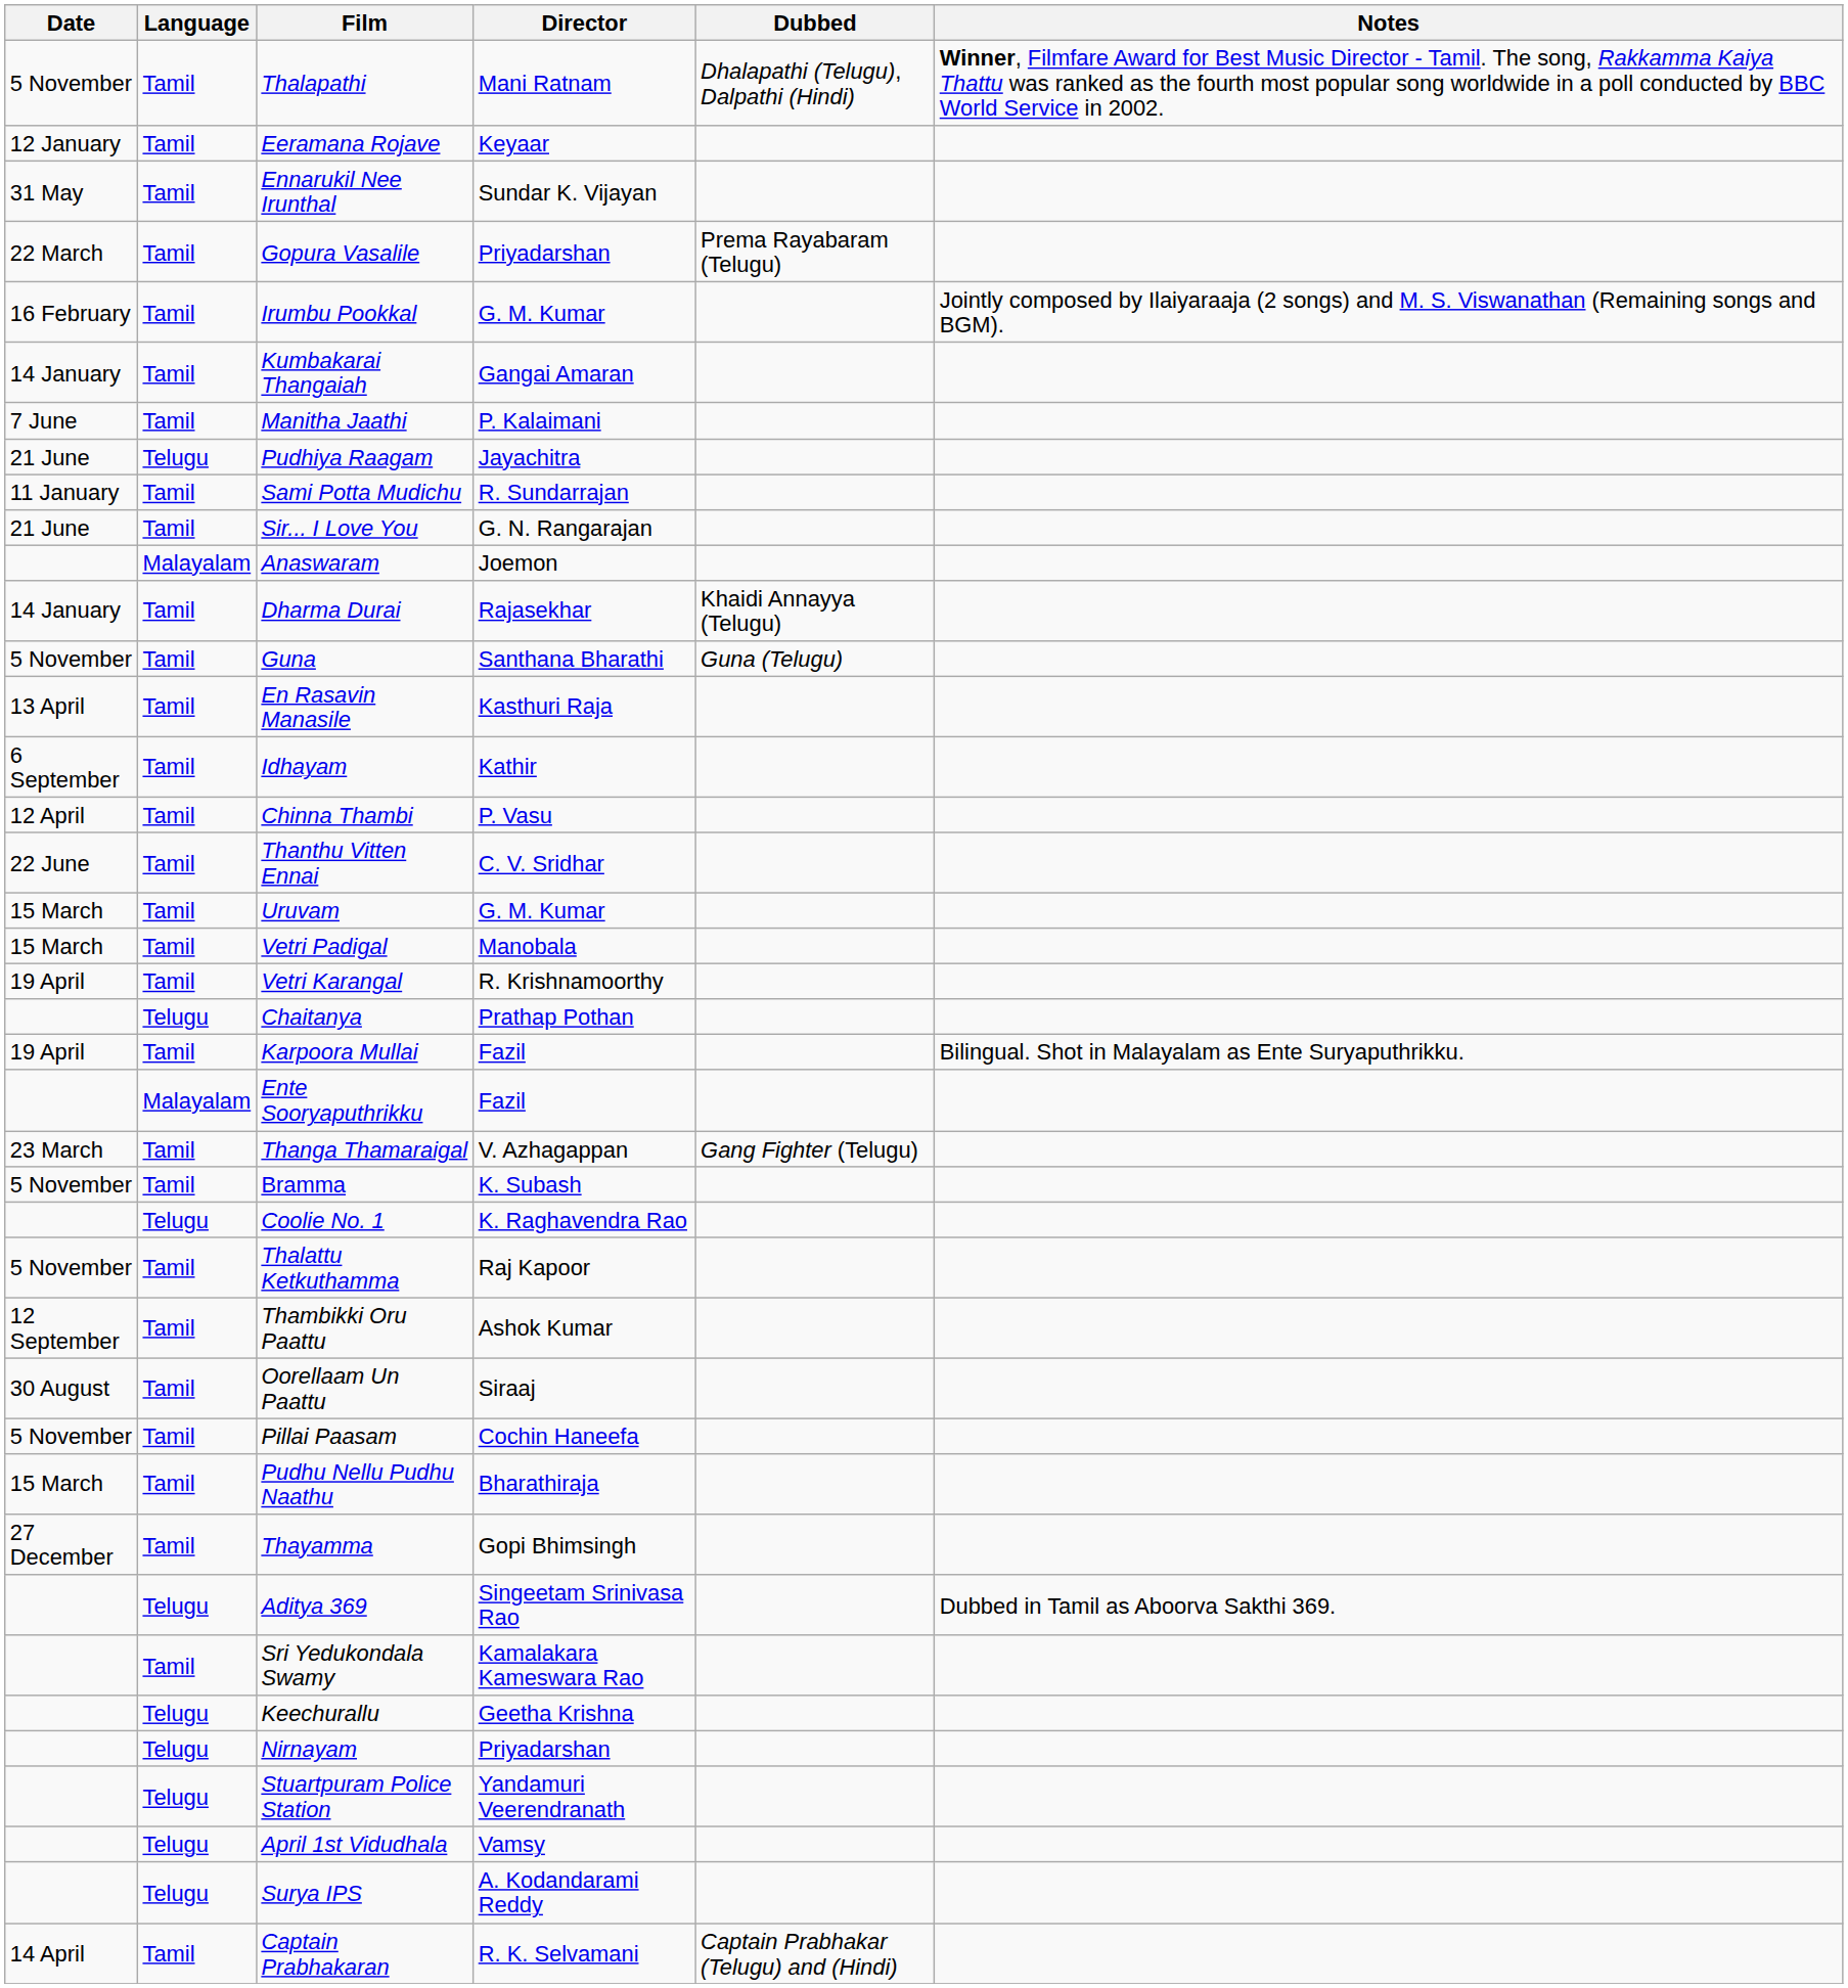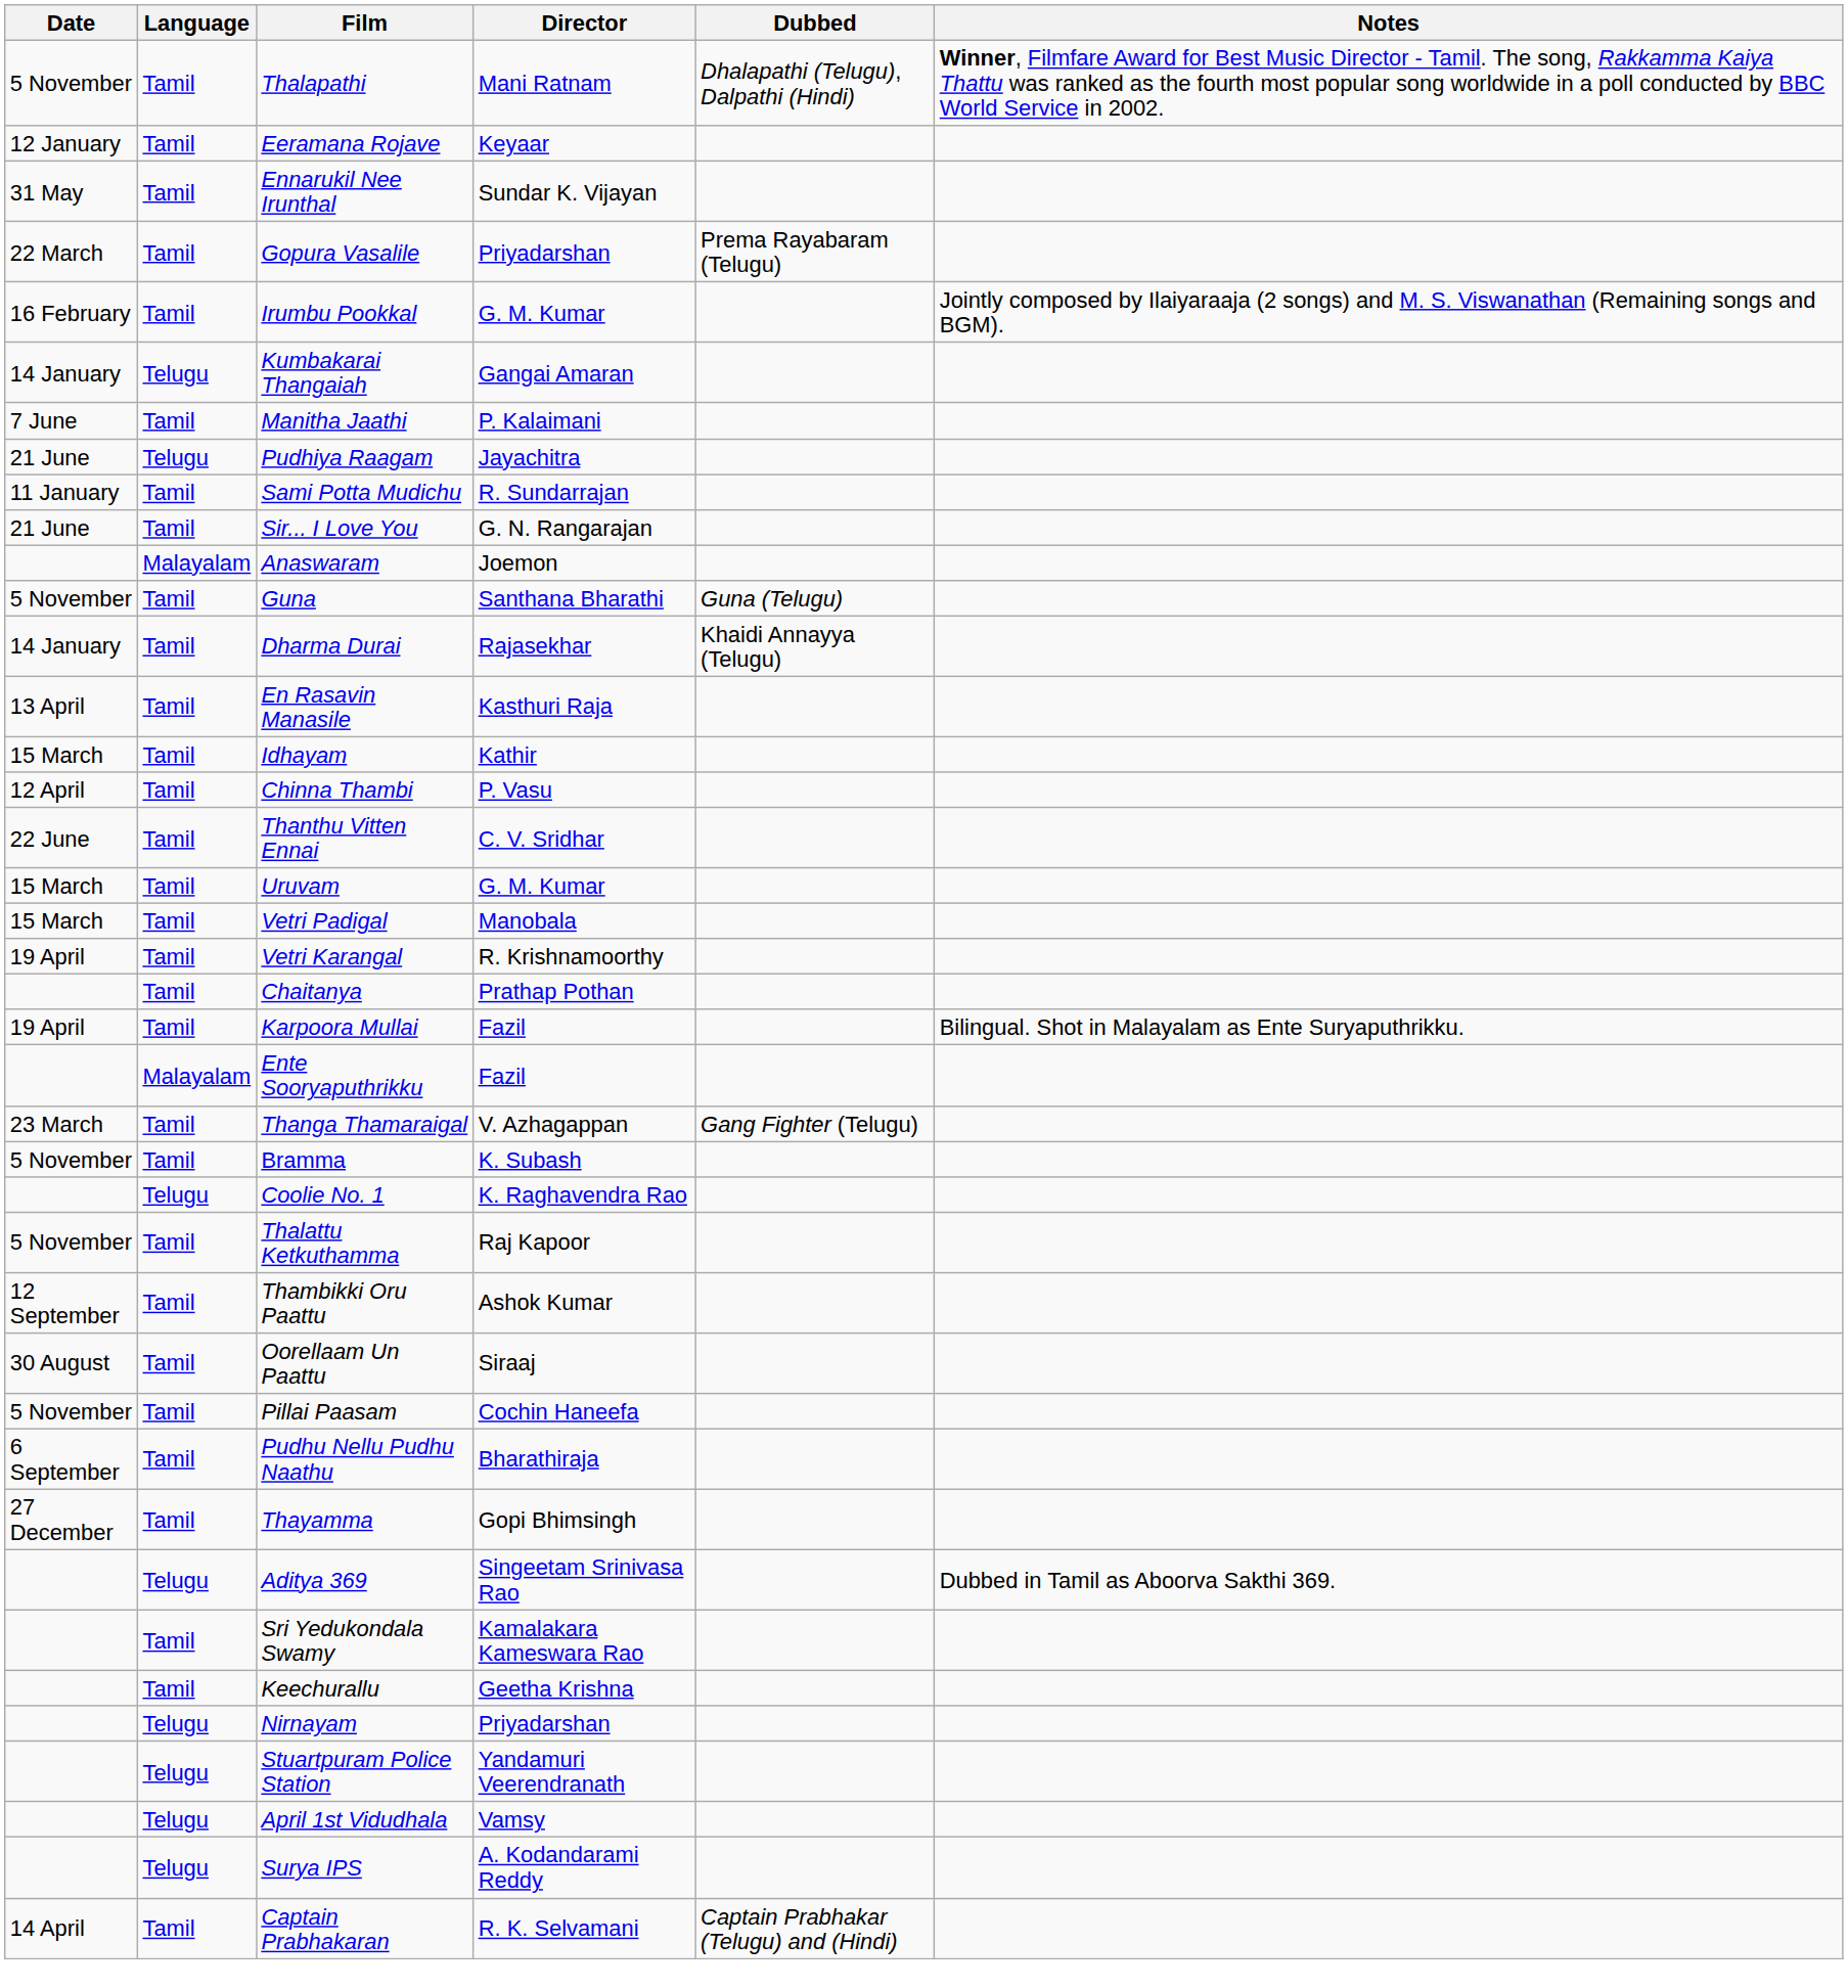Kumbakarai Thangaiah | Language: Tamil -> Telugu
rows swapped: Guna <-> Dharma Durai
Idhayam | Date: 6 September -> 15 March
Chaitanya | Language: Telugu -> Tamil
Pudhu Nellu Pudhu Naathu | Date: 15 March -> 6 September
Keechurallu | Language: Telugu -> Tamil
